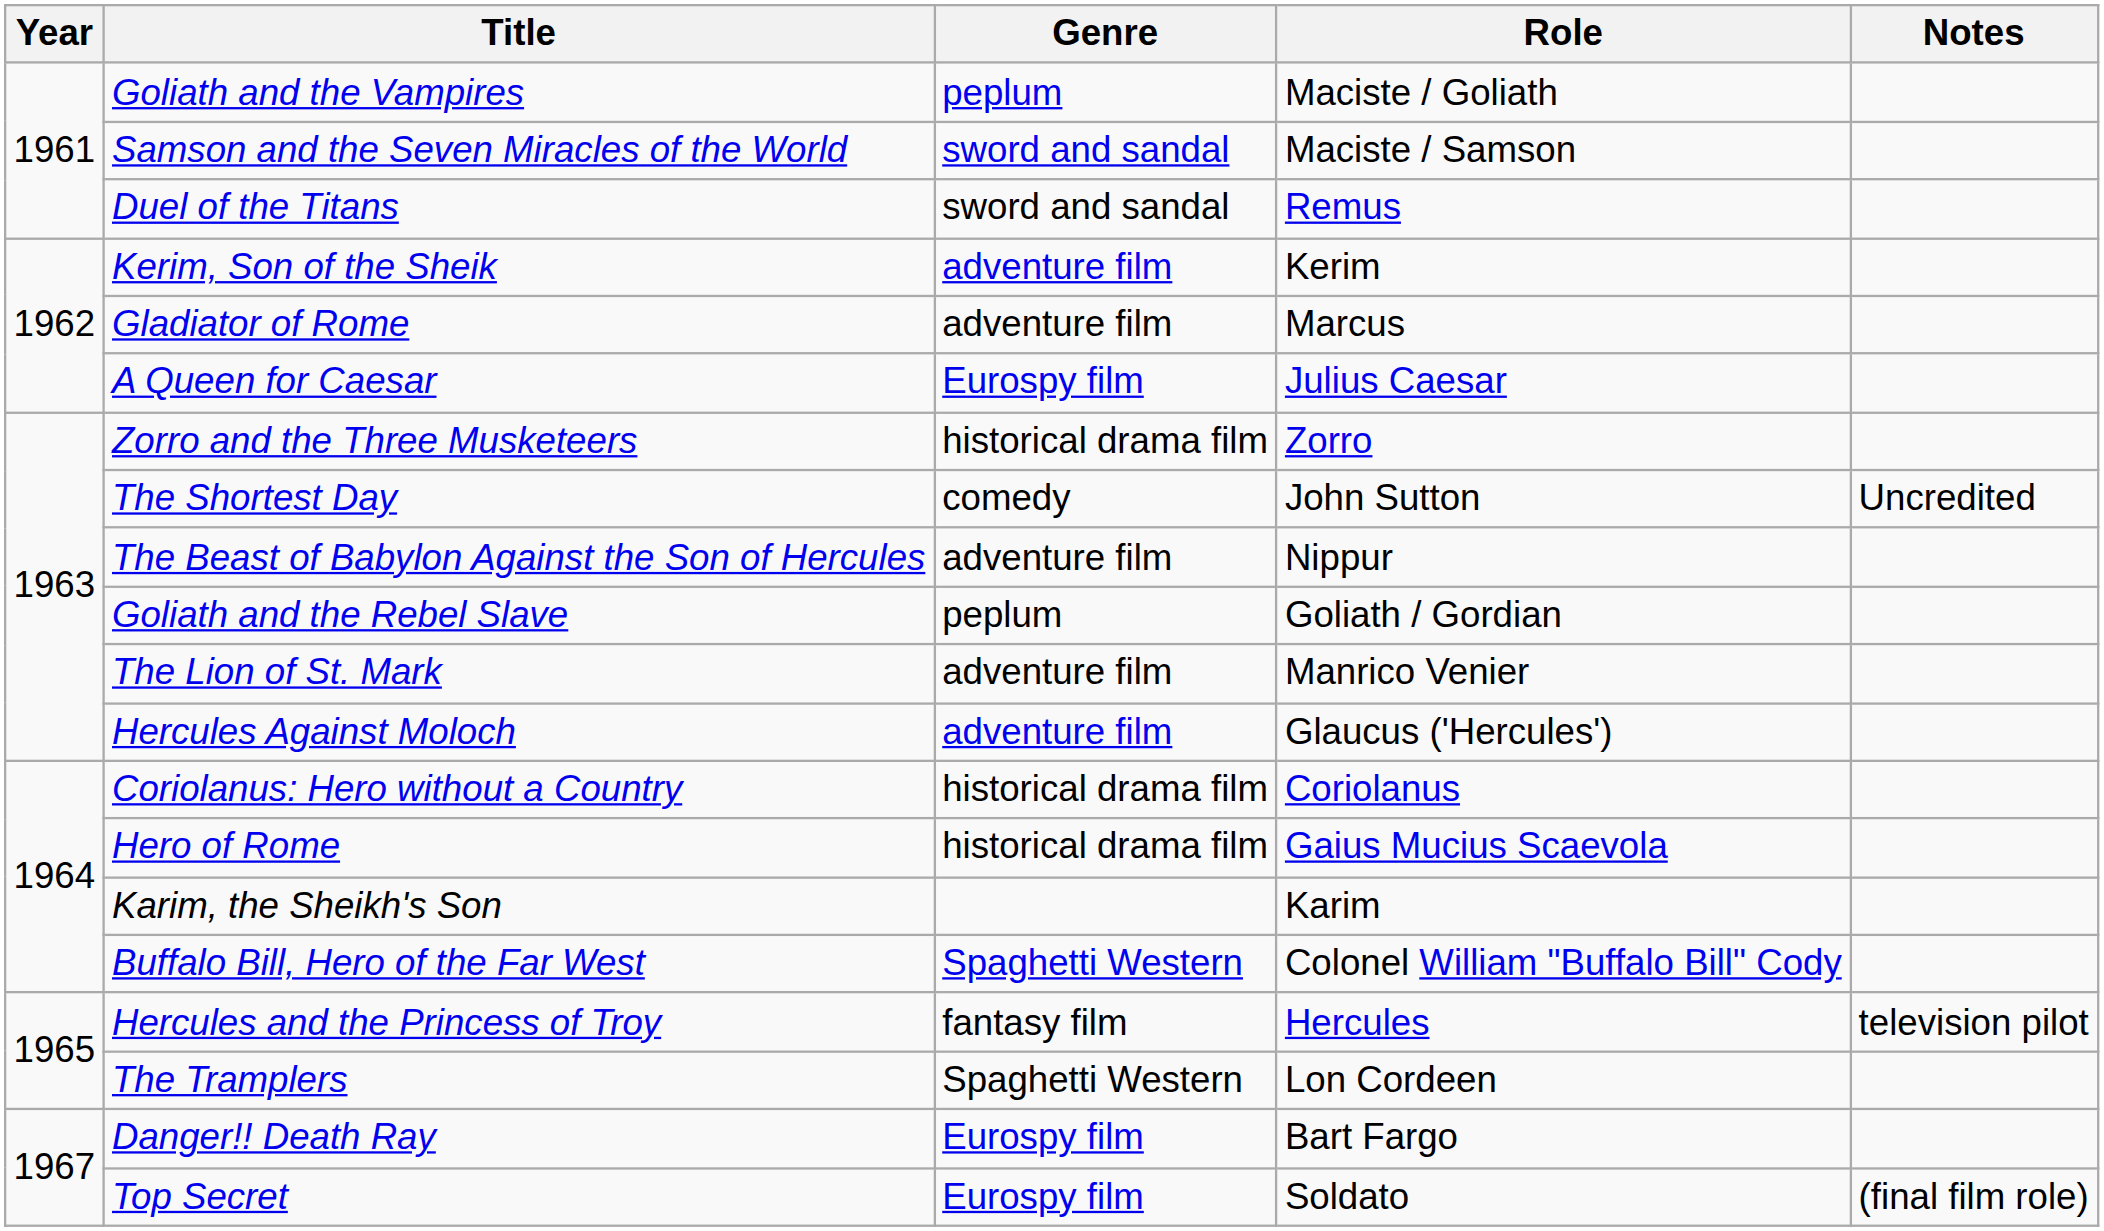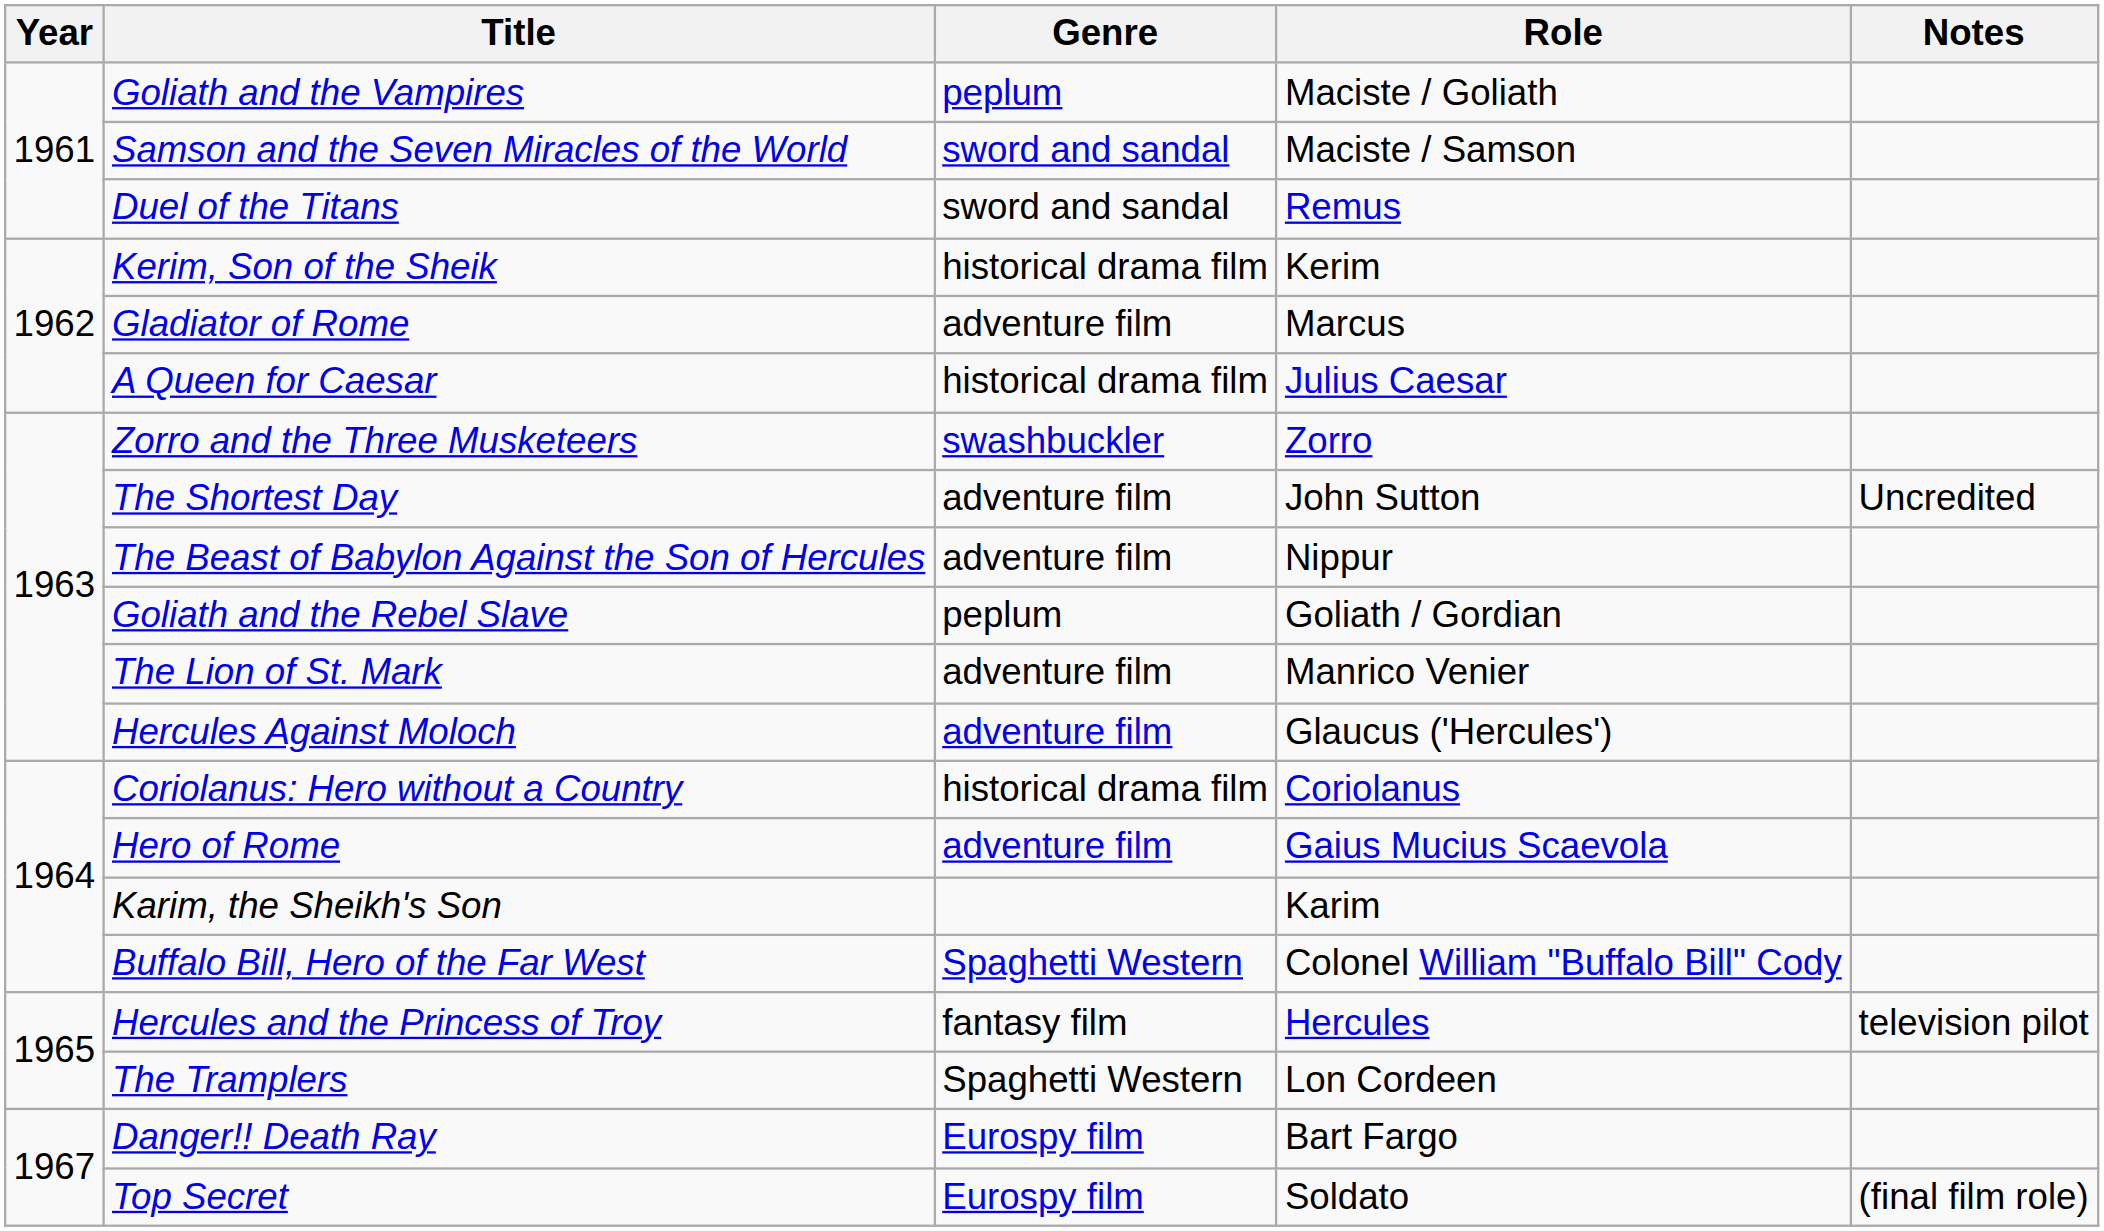Kerim, Son of the Sheik | Genre: adventure film -> historical drama film
A Queen for Caesar | Genre: Eurospy film -> historical drama film
Zorro and the Three Musketeers | Genre: historical drama film -> swashbuckler
The Shortest Day | Genre: comedy -> adventure film
Hero of Rome | Genre: historical drama film -> adventure film
